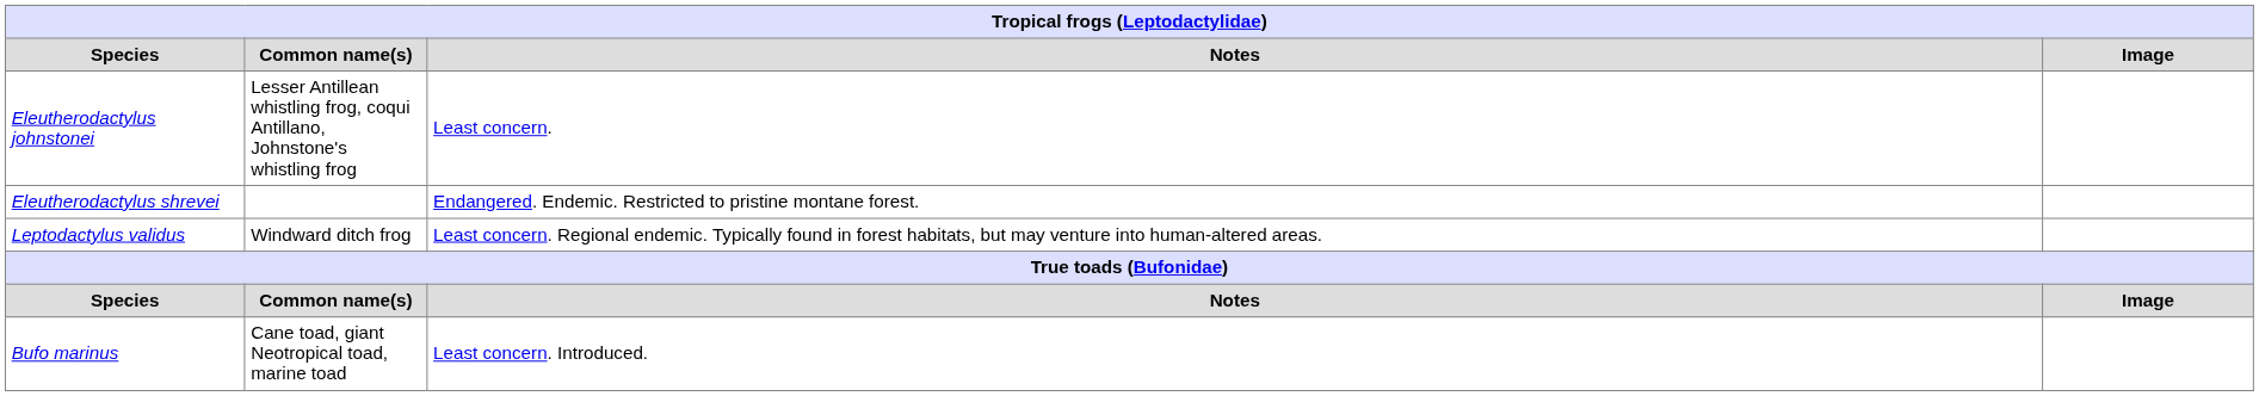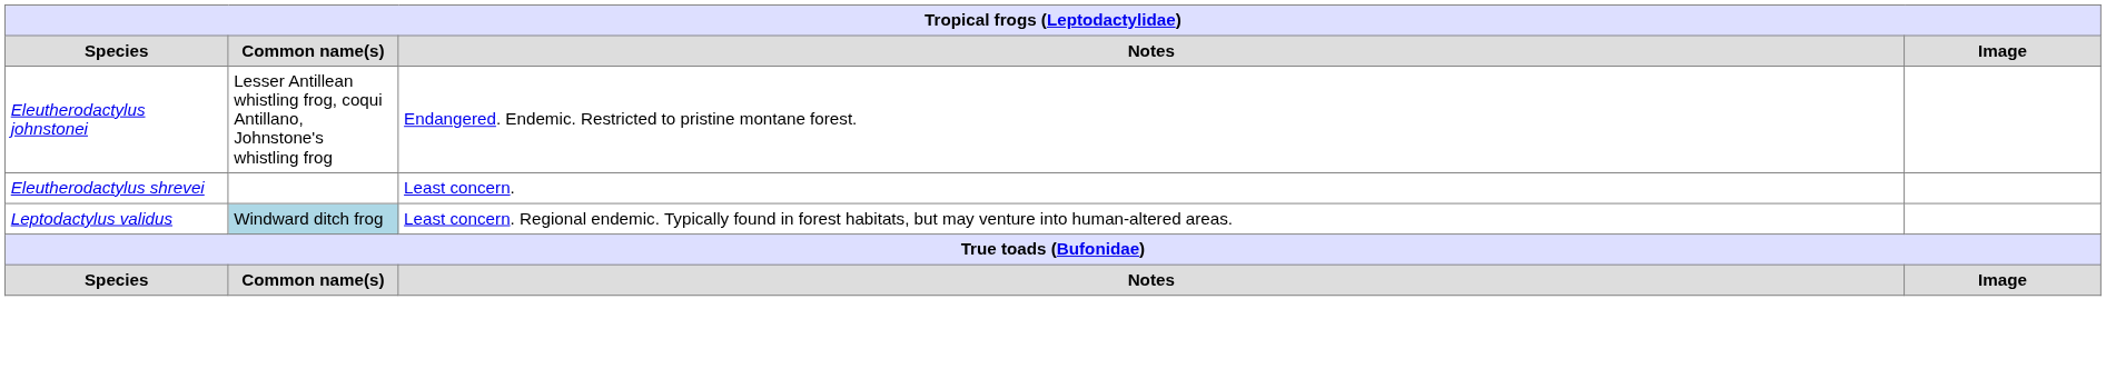Eleutherodactylus johnstonei | Notes: Least concern. -> Endangered. Endemic. Restricted to pristine montane forest.
Eleutherodactylus shrevei | Notes: Endangered. Endemic. Restricted to pristine montane forest. -> Least concern.
Leptodactylus validus | Common name(s): no background -> lightblue background
- row: Bufo marinus | Cane toad, giant Neotropical toad, marine toad | Least concern. Introduced.
